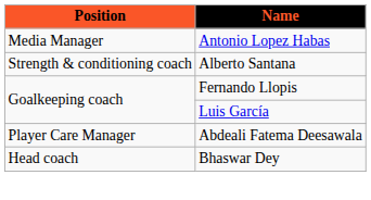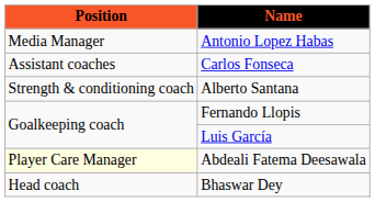+ row: Assistant coaches | Carlos Fonseca
Abdeali Fatema Deesawala | Position: no background -> lightyellow background
